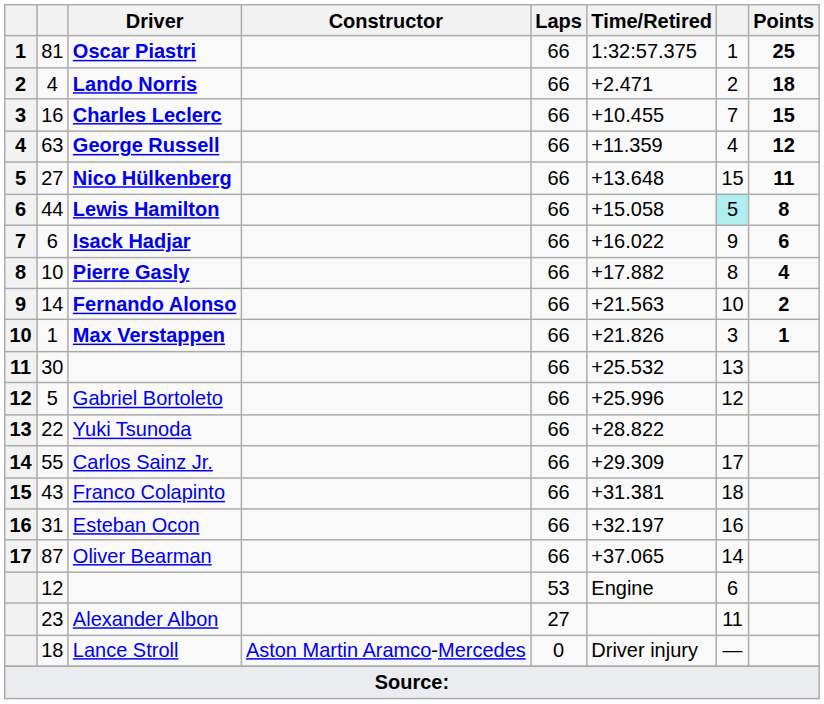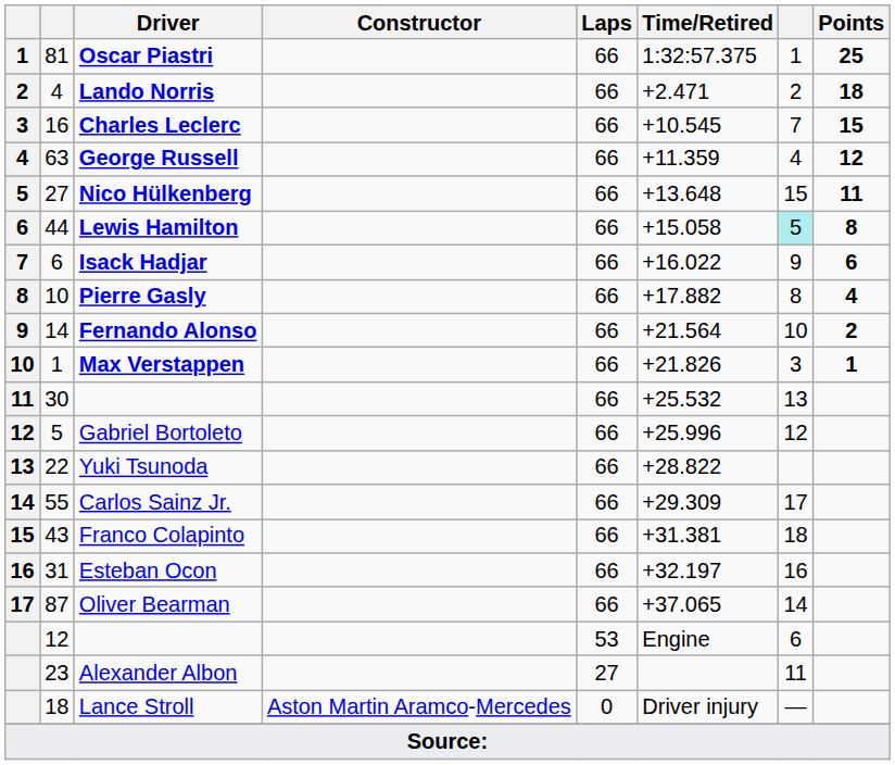Charles Leclerc | Time/Retired: +10.455 -> +10.545
Fernando Alonso | Time/Retired: +21.563 -> +21.564
